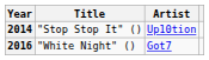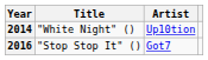2014 | Title: "Stop Stop It" () -> "White Night" ()
2016 | Title: "White Night" () -> "Stop Stop It" ()
